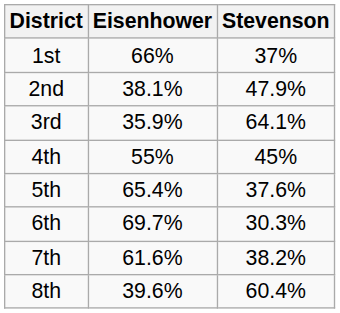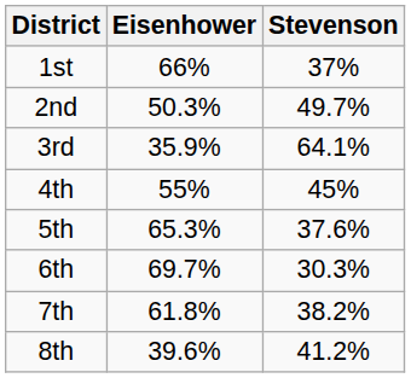2nd | Eisenhower: 38.1% -> 50.3%
2nd | Stevenson: 47.9% -> 49.7%
5th | Eisenhower: 65.4% -> 65.3%
7th | Eisenhower: 61.6% -> 61.8%
8th | Stevenson: 60.4% -> 41.2%
